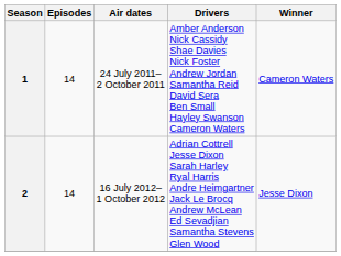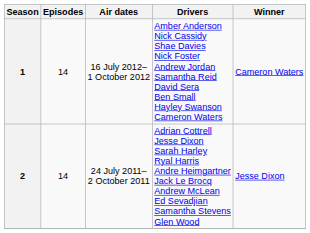1 | Air dates: 24 July 2011– 2 October 2011 -> 16 July 2012– 1 October 2012
2 | Air dates: 16 July 2012– 1 October 2012 -> 24 July 2011– 2 October 2011
